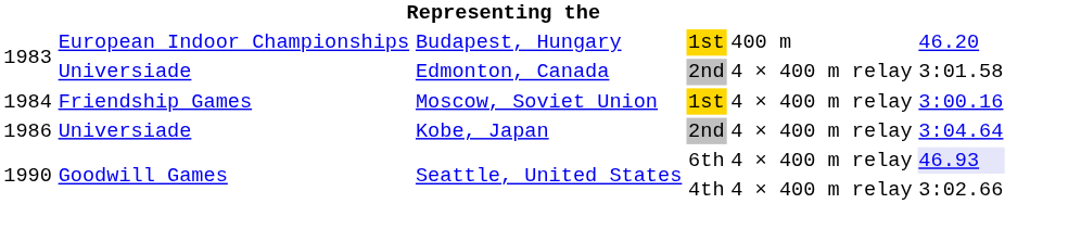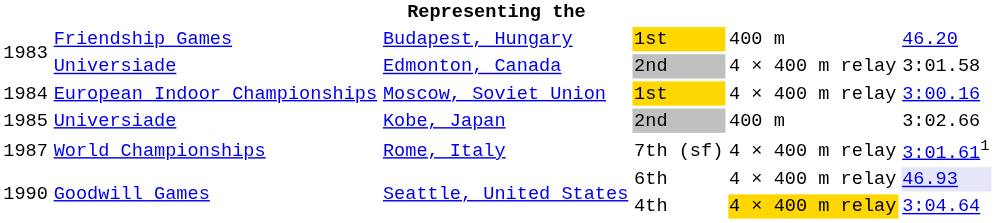Budapest, Hungary | column 2: European Indoor Championships -> Friendship Games
Moscow, Soviet Union | column 2: Friendship Games -> European Indoor Championships
Kobe, Japan | column 1: 1986 -> 1985
Kobe, Japan | column 5: 4 × 400 m relay -> 400 m
Kobe, Japan | column 6: 3:04.64 -> 3:02.66
+ row: 1987 | World Championships | Rome, Italy | 7th (sf) | 4 × 400 m relay | 3:01.611
Seattle, United States / 4th | column 5: no background -> gold background
Seattle, United States / 4th | column 6: 3:02.66 -> 3:04.64
